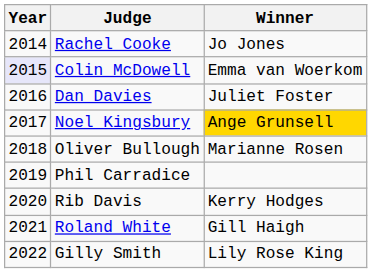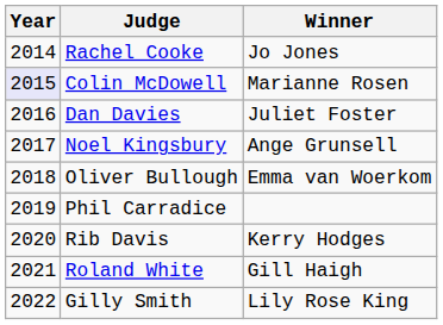Colin McDowell | Winner: Emma van Woerkom -> Marianne Rosen
Noel Kingsbury | Winner: gold background -> no background
Oliver Bullough | Winner: Marianne Rosen -> Emma van Woerkom
